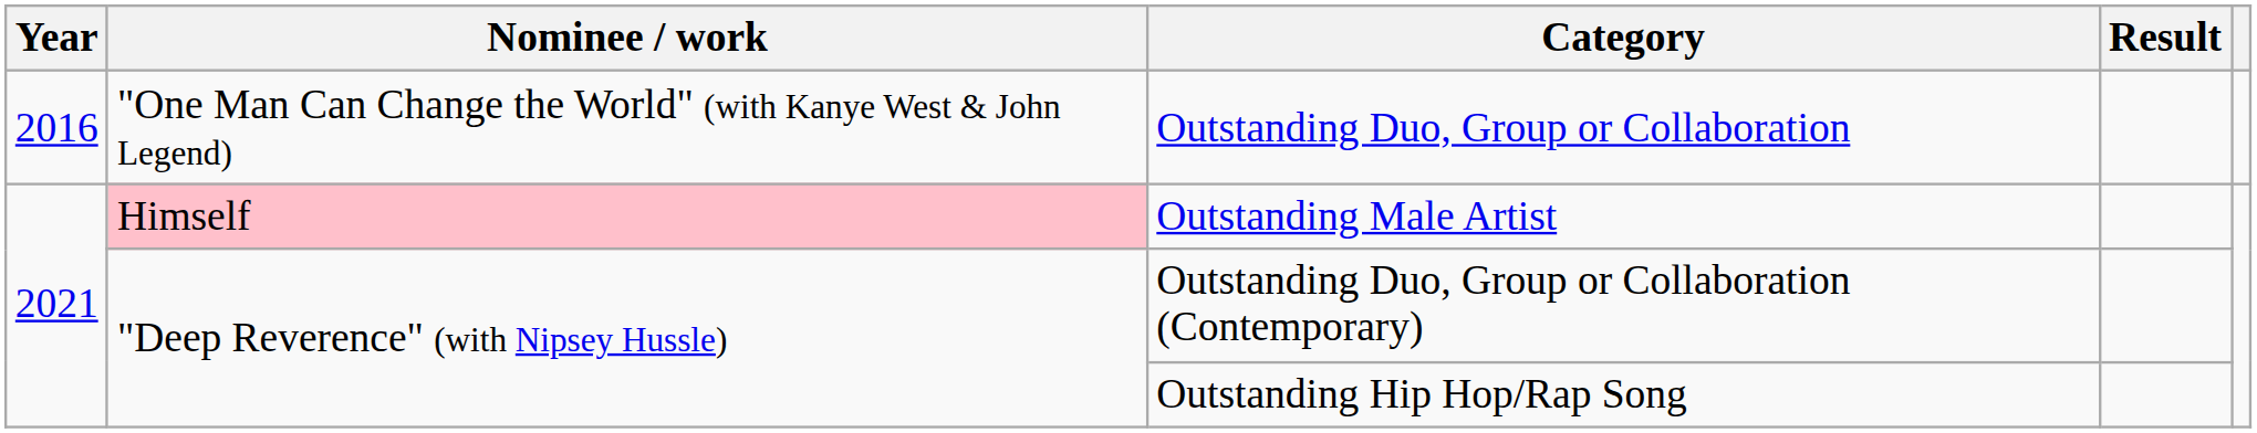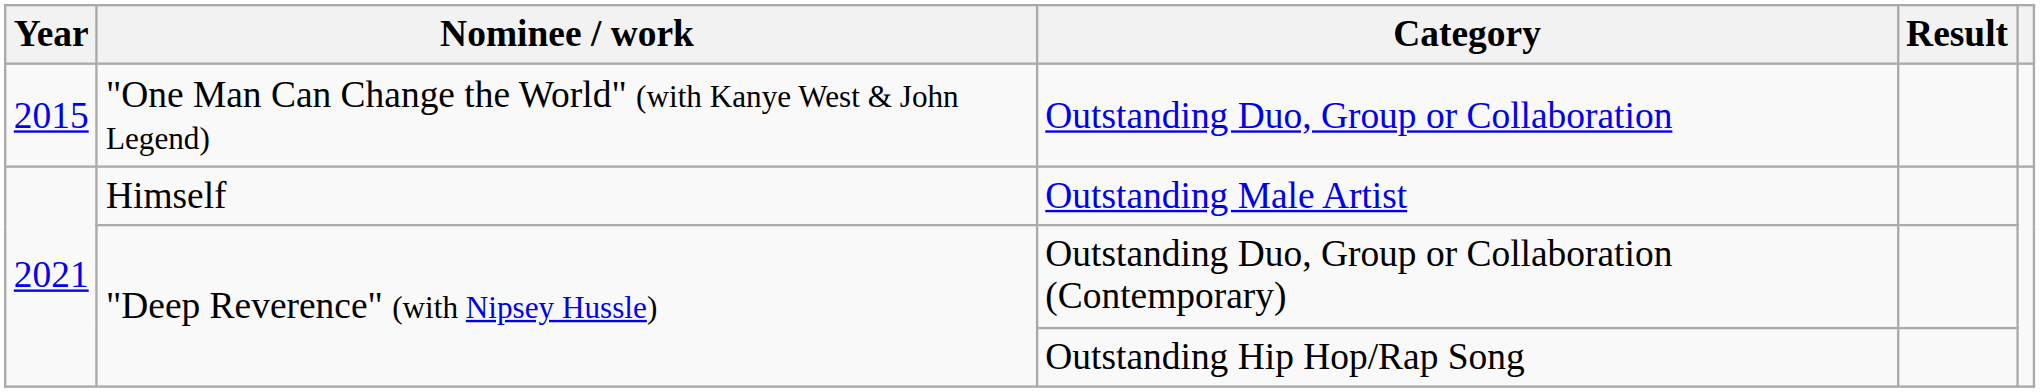Outstanding Duo, Group or Collaboration | Year: 2016 -> 2015
Outstanding Male Artist | Nominee / work: pink background -> no background
